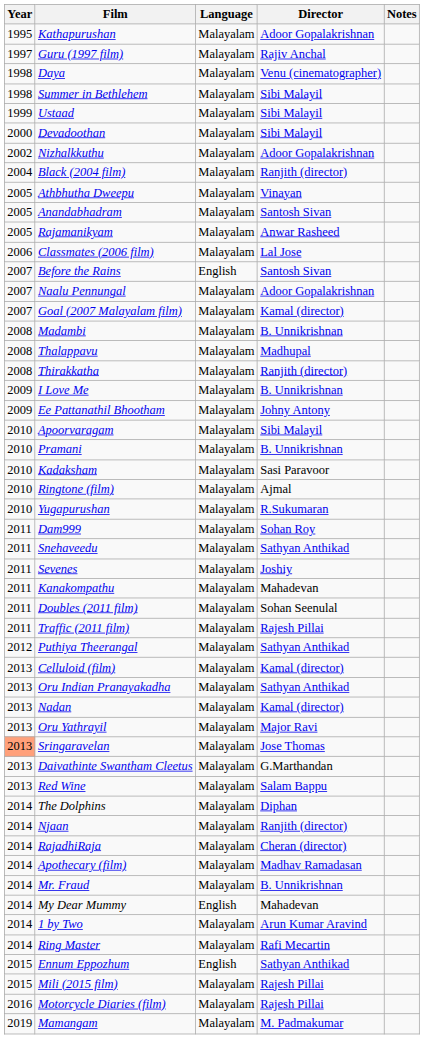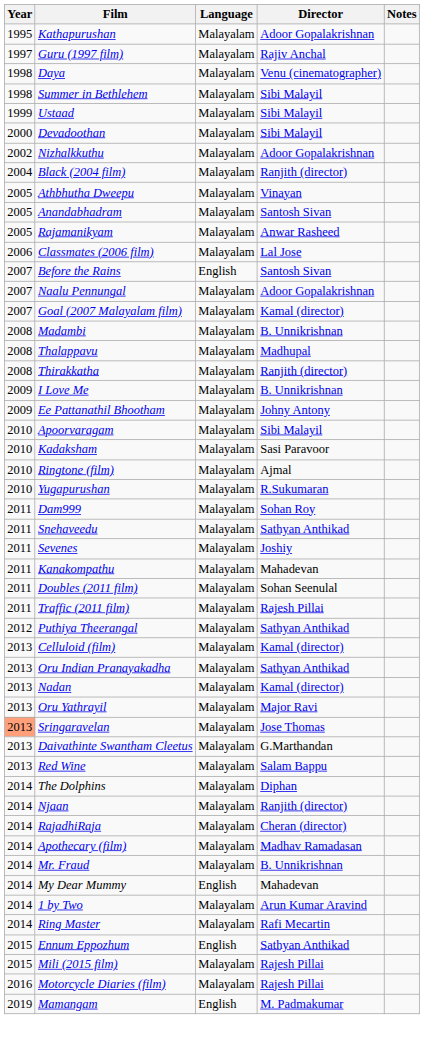- row: 2010 | Pramani | Malayalam | B. Unnikrishnan
Mamangam | Language: Malayalam -> English
